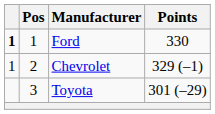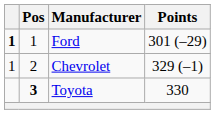Ford | Points: 330 -> 301 (–29)
Toyota | Pos: normal -> bold
Toyota | Points: 301 (–29) -> 330
